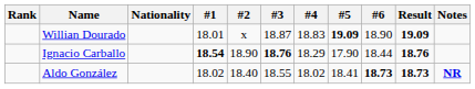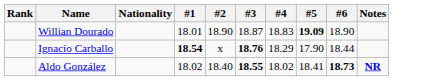- column: Result | 19.09 | 18.76 | 18.73
Willian Dourado | #2: x -> 18.90
Ignacio Carballo | #2: 18.90 -> x
Aldo González | #3: normal -> bold
